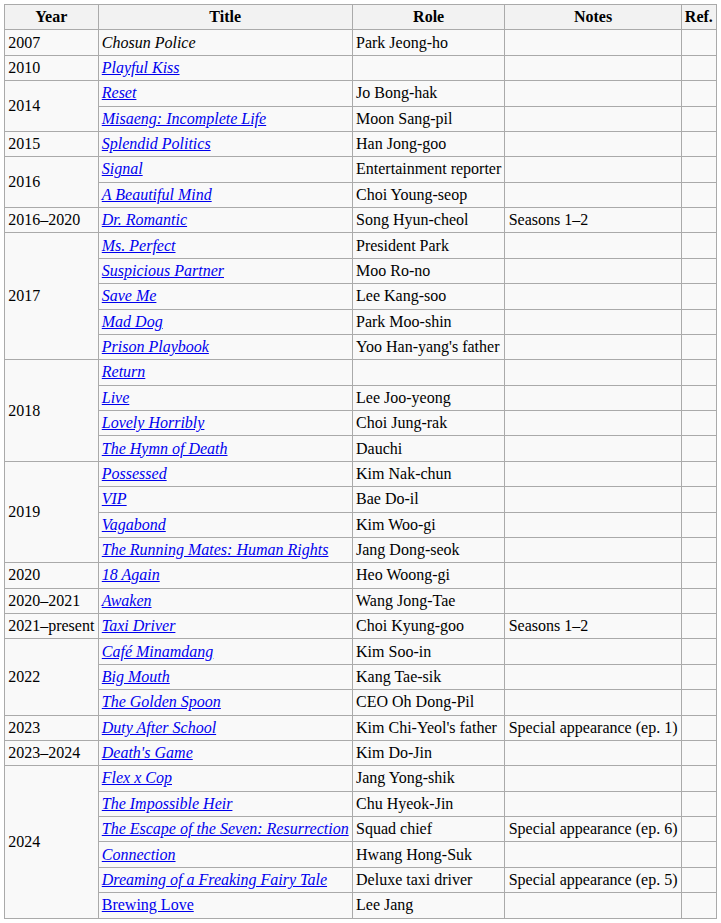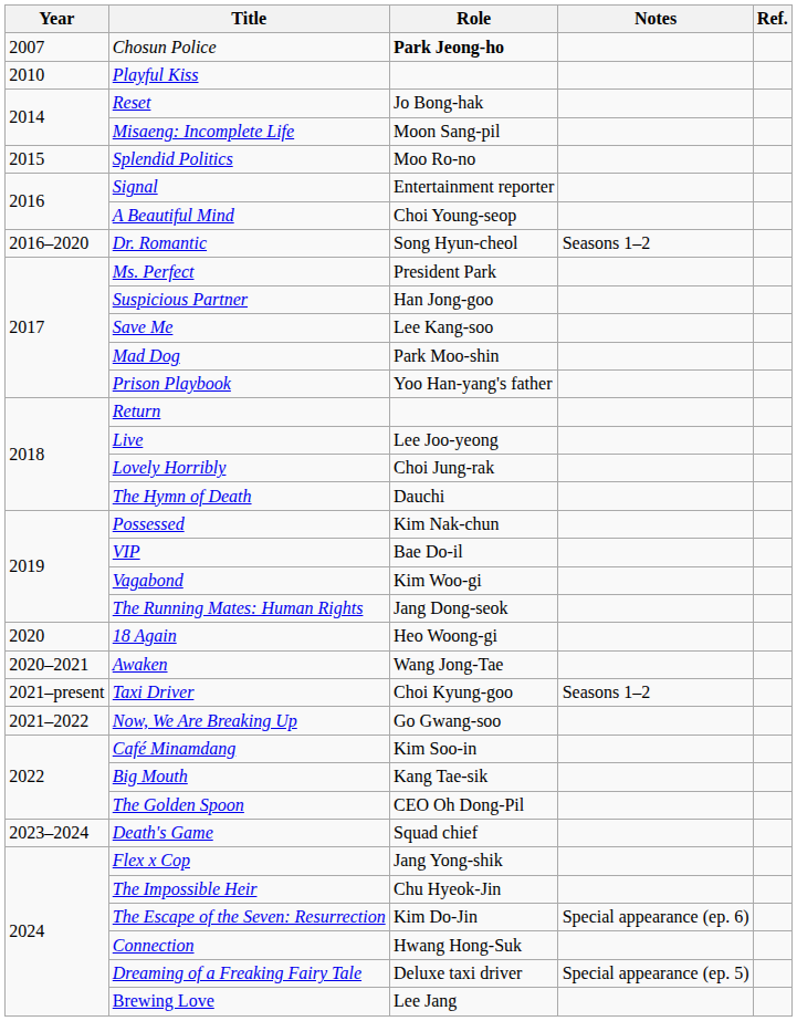Chosun Police | Role: normal -> bold
Splendid Politics | Role: Han Jong-goo -> Moo Ro-no
Suspicious Partner | Role: Moo Ro-no -> Han Jong-goo
+ row: 2021–2022 | Now, We Are Breaking Up | Go Gwang-soo
- row: 2023 | Duty After School | Kim Chi-Yeol's father | Special appearance (ep. 1)
Death's Game | Role: Kim Do-Jin -> Squad chief
The Escape of the Seven: Resurrection | Role: Squad chief -> Kim Do-Jin
